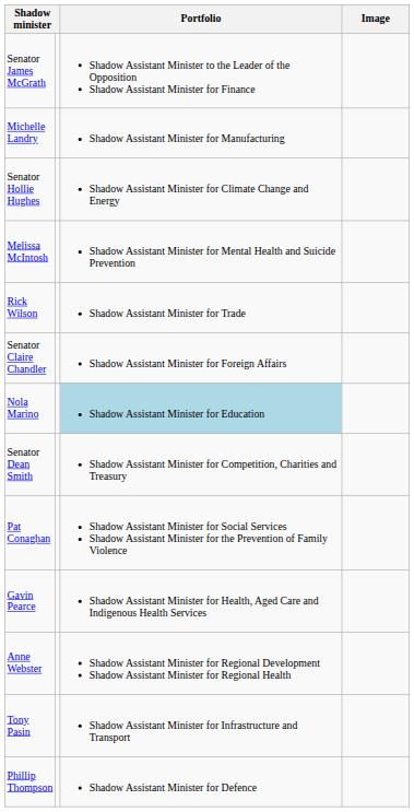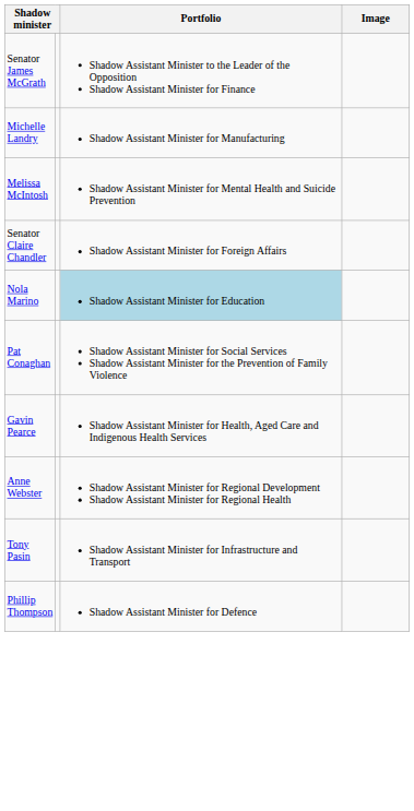- row: Senator Hollie Hughes | Shadow Assistant Minister for Climate Change and Energy
- row: Rick Wilson | Shadow Assistant Minister for Trade
- row: Senator Dean Smith | Shadow Assistant Minister for Competition, Charities and Treasury
